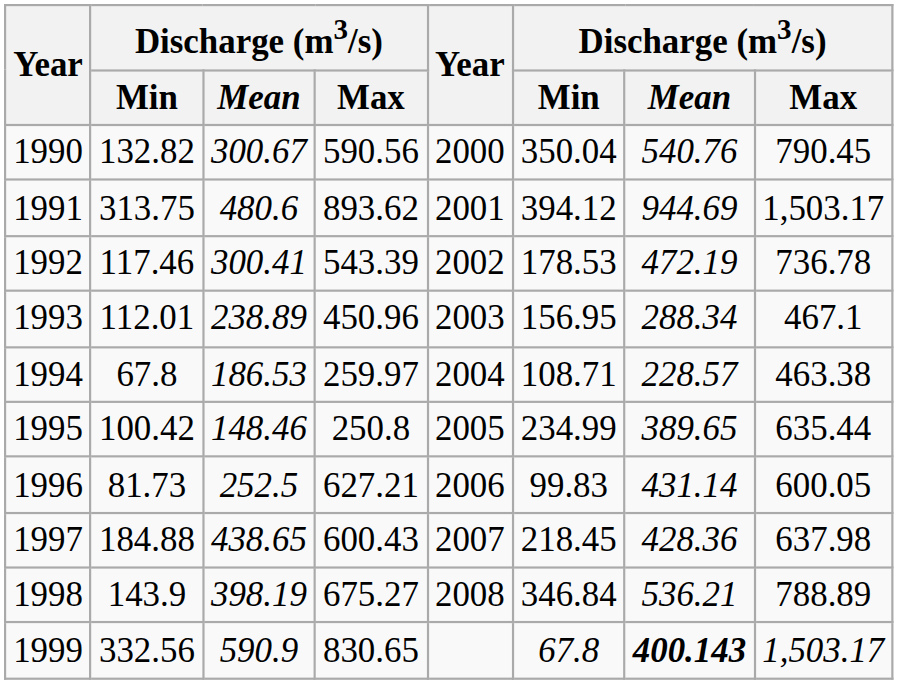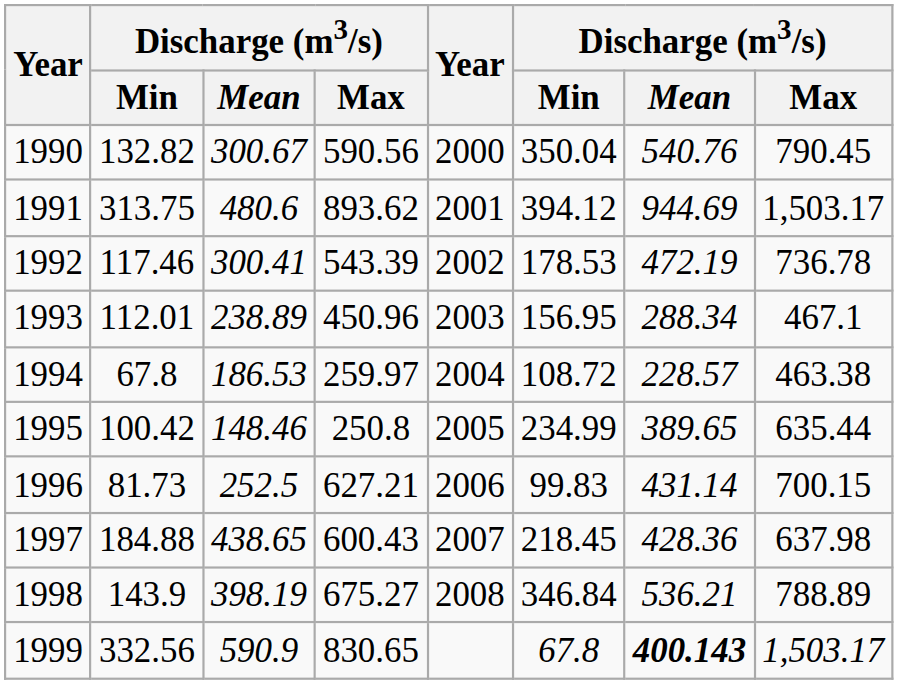1994 | column 6: 108.71 -> 108.72
1996 | column 8: 600.05 -> 700.15
